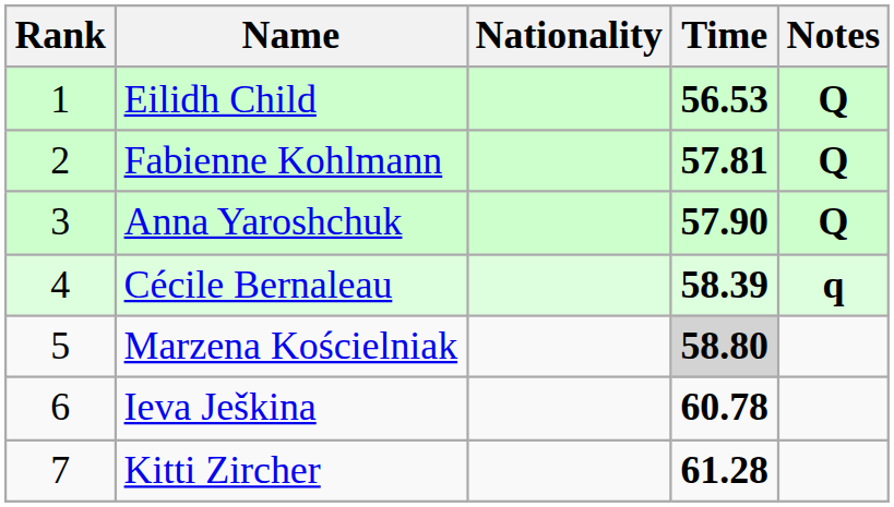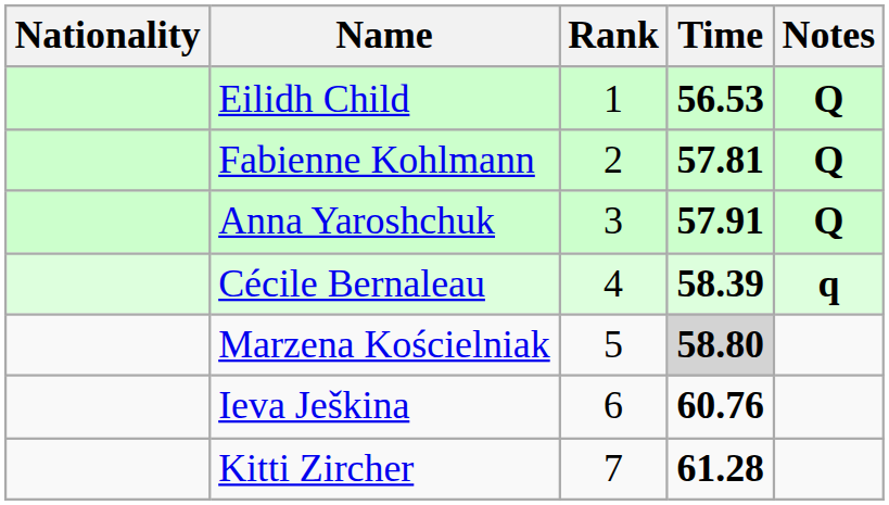columns swapped: Rank <-> Nationality
Anna Yaroshchuk | Time: 57.90 -> 57.91
Ieva Ješkina | Time: 60.78 -> 60.76
